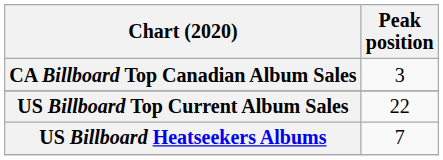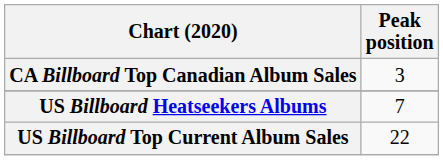rows swapped: US Billboard Top Current Album Sales <-> US Billboard Heatseekers Albums
